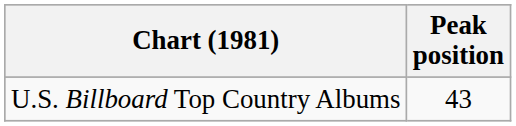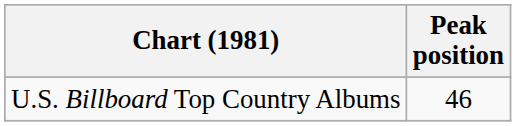U.S. Billboard Top Country Albums | Peak position: 43 -> 46
